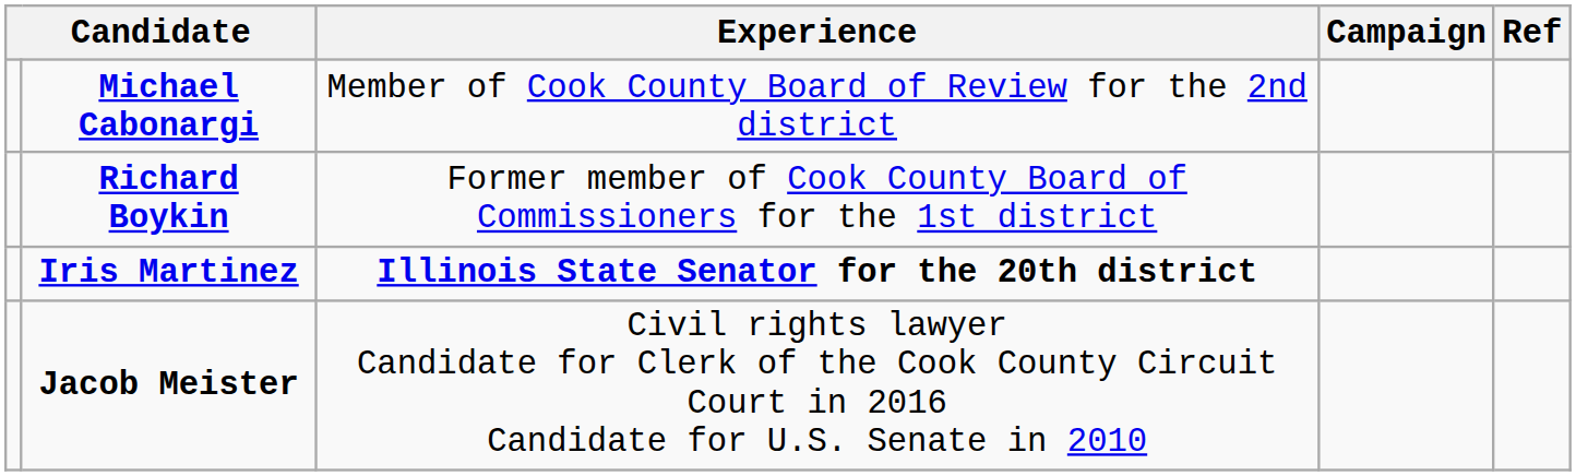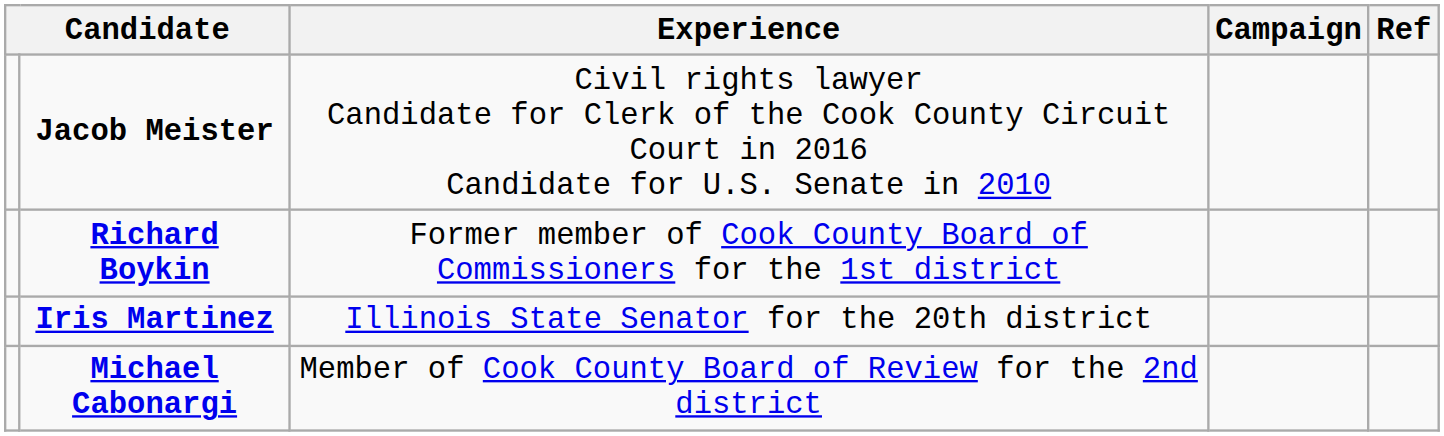rows swapped: Michael Cabonargi <-> Jacob Meister
Iris Martinez | Experience: bold -> normal
